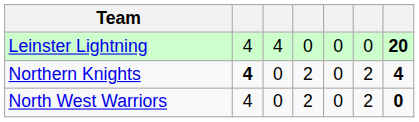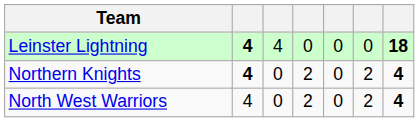Leinster Lightning | column 2: normal -> bold
Leinster Lightning | column 7: 20 -> 18
North West Warriors | column 7: 0 -> 4
